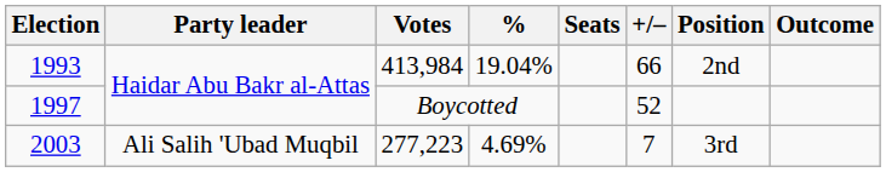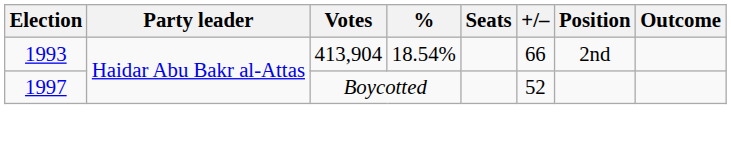1993 | Votes: 413,984 -> 413,904
1993 | %: 19.04% -> 18.54%
- row: 2003 | Ali Salih 'Ubad Muqbil | 277,223 | 4.69% | 7 | 3rd
